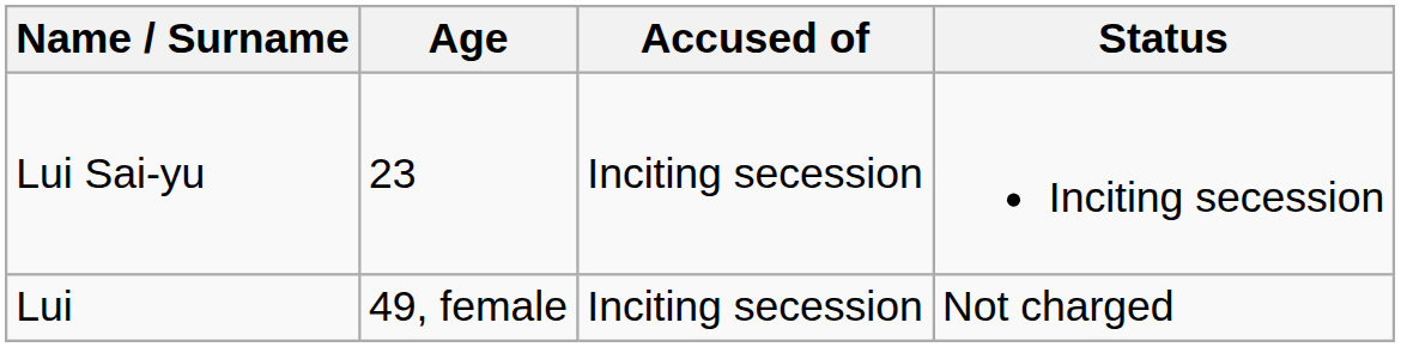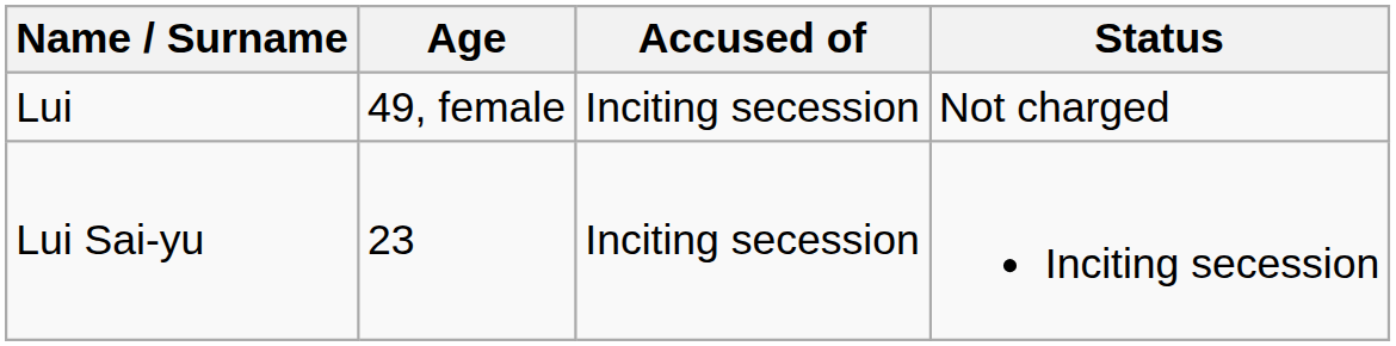rows swapped: Lui Sai-yu <-> Lui
